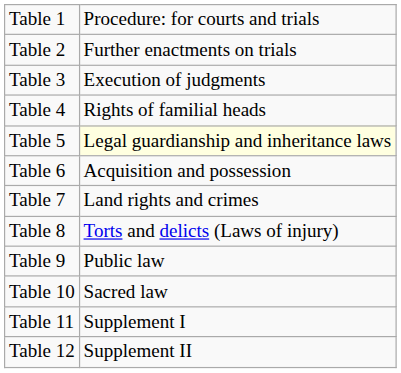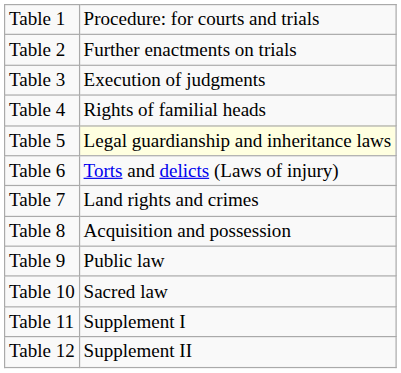Table 6 | column 2: Acquisition and possession -> Torts and delicts (Laws of injury)
Table 8 | column 2: Torts and delicts (Laws of injury) -> Acquisition and possession
